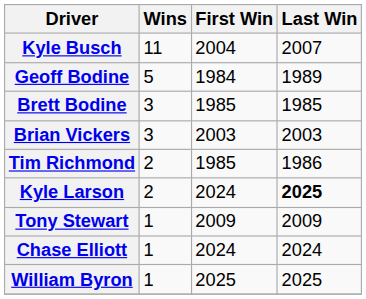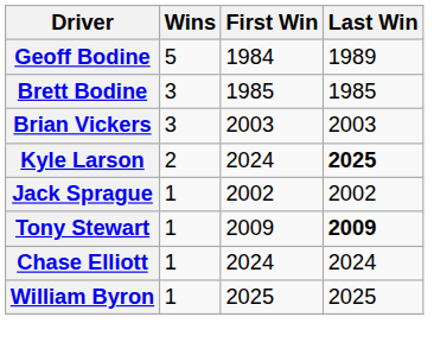- row: Kyle Busch | 11 | 2004 | 2007
- row: Tim Richmond | 2 | 1985 | 1986
+ row: Jack Sprague | 1 | 2002 | 2002
Tony Stewart | Last Win: normal -> bold
